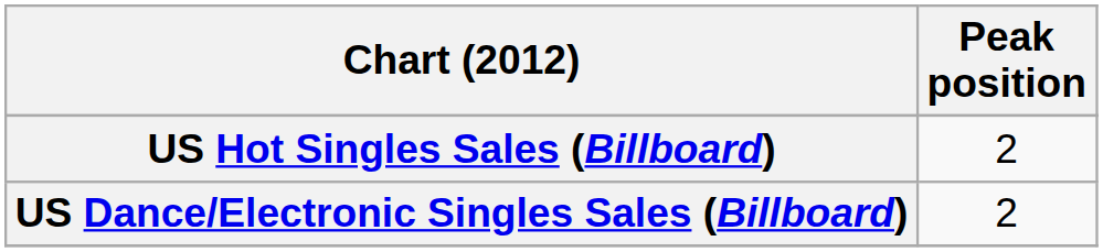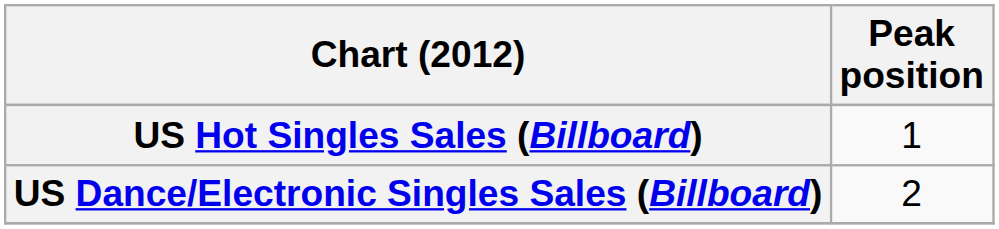US Hot Singles Sales (Billboard) | Peak position: 2 -> 1
